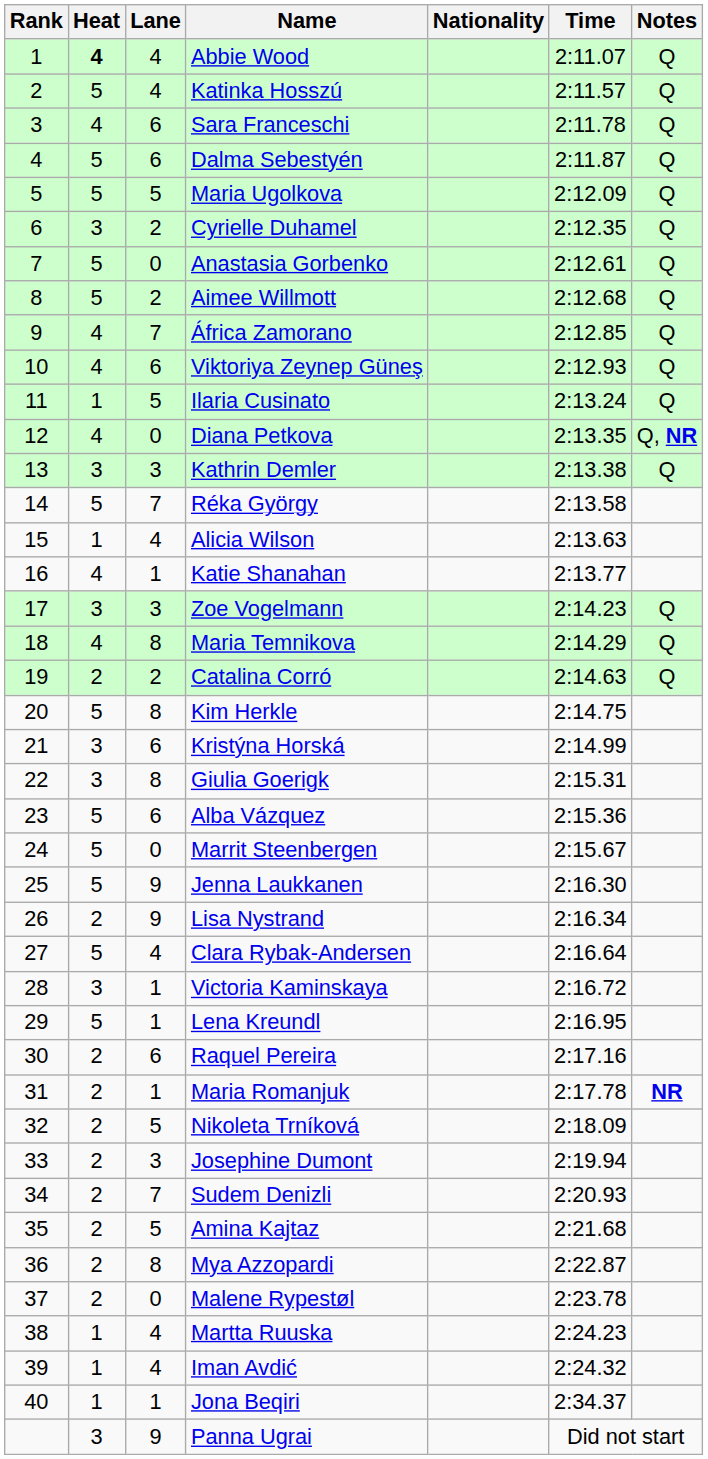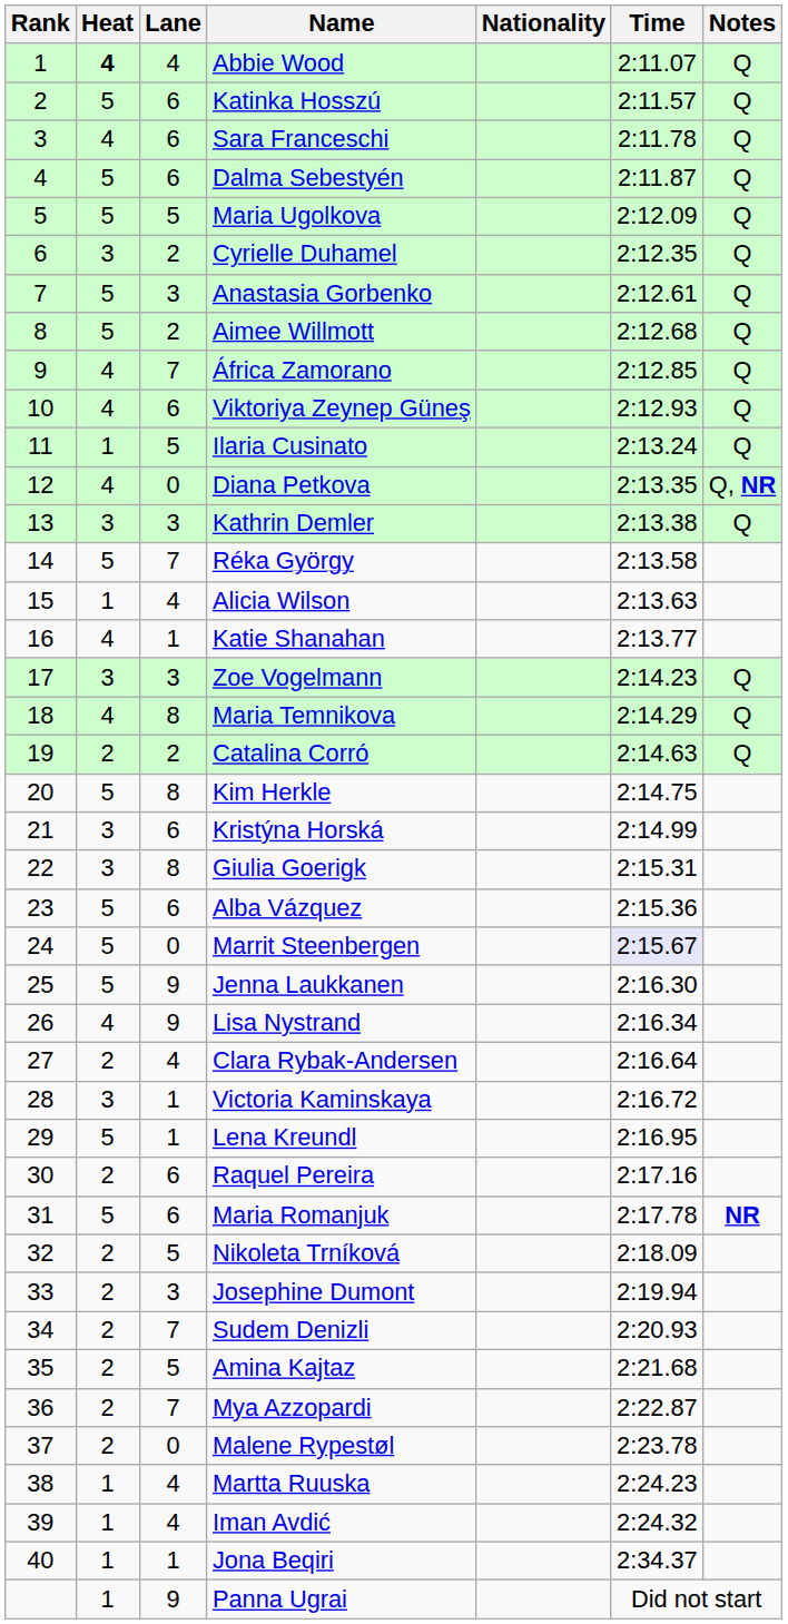Katinka Hosszú | Lane: 4 -> 6
Anastasia Gorbenko | Lane: 0 -> 3
Marrit Steenbergen | Time: no background -> lavender background
Lisa Nystrand | Heat: 2 -> 4
Clara Rybak-Andersen | Heat: 5 -> 2
Maria Romanjuk | Heat: 2 -> 5
Maria Romanjuk | Lane: 1 -> 6
Mya Azzopardi | Lane: 8 -> 7
Panna Ugrai | Heat: 3 -> 1
